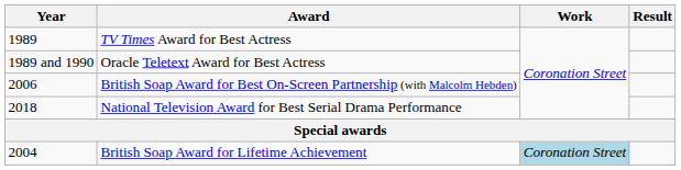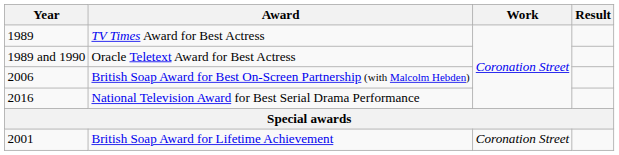National Television Award for Best Serial Drama Performance | Year: 2018 -> 2016
British Soap Award for Lifetime Achievement | Year: 2004 -> 2001
British Soap Award for Lifetime Achievement | Work: lightblue background -> no background
